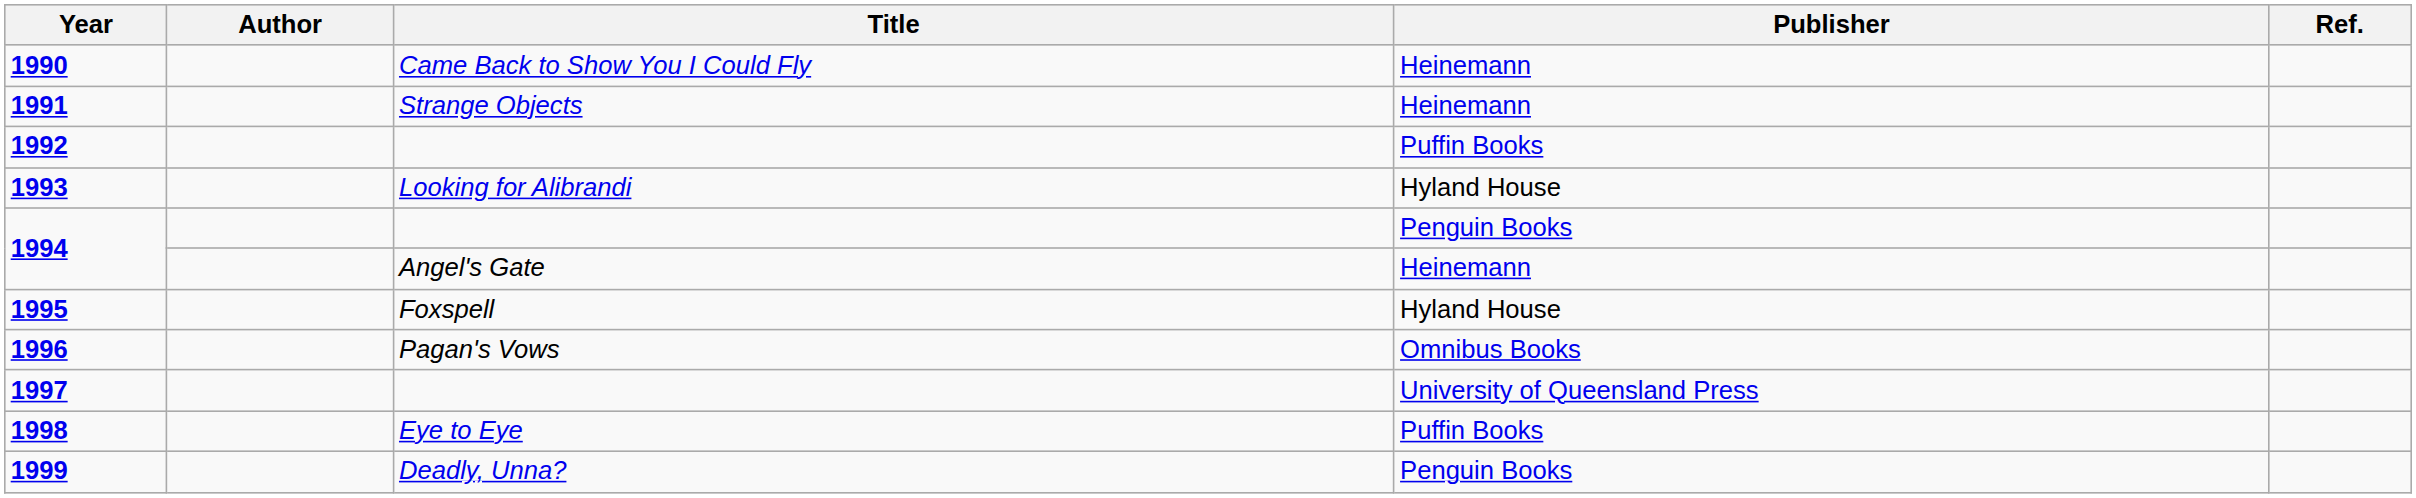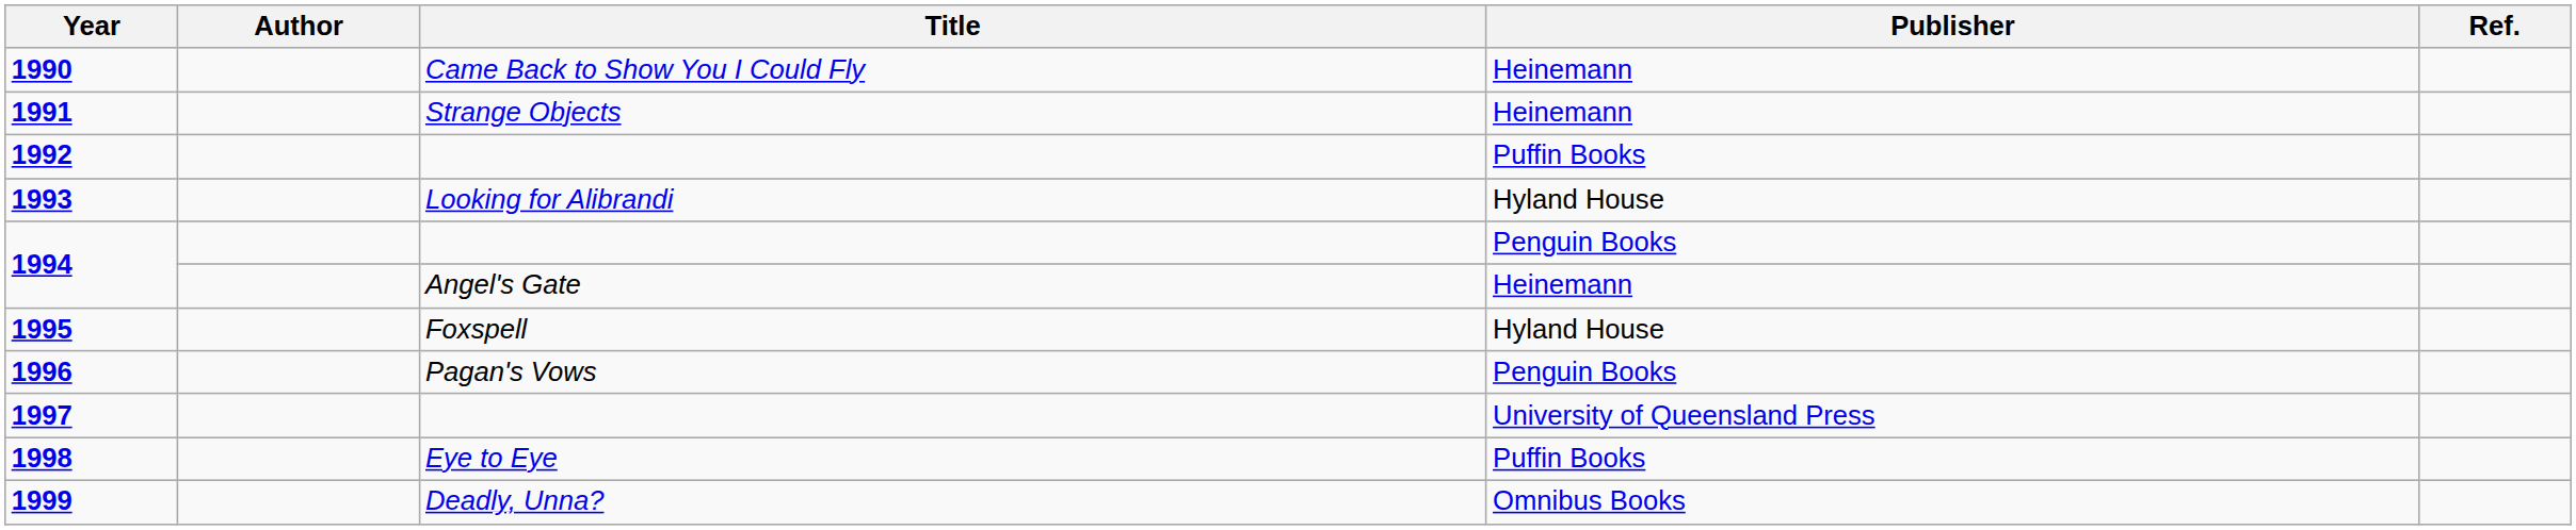1996 | Publisher: Omnibus Books -> Penguin Books
1999 | Publisher: Penguin Books -> Omnibus Books
